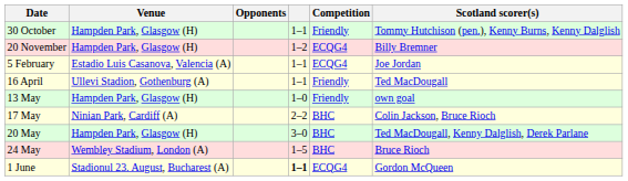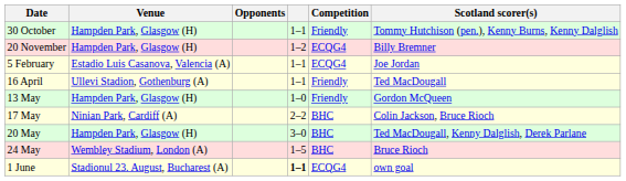13 May | Scotland scorer(s): own goal -> Gordon McQueen
1 June | Scotland scorer(s): Gordon McQueen -> own goal
